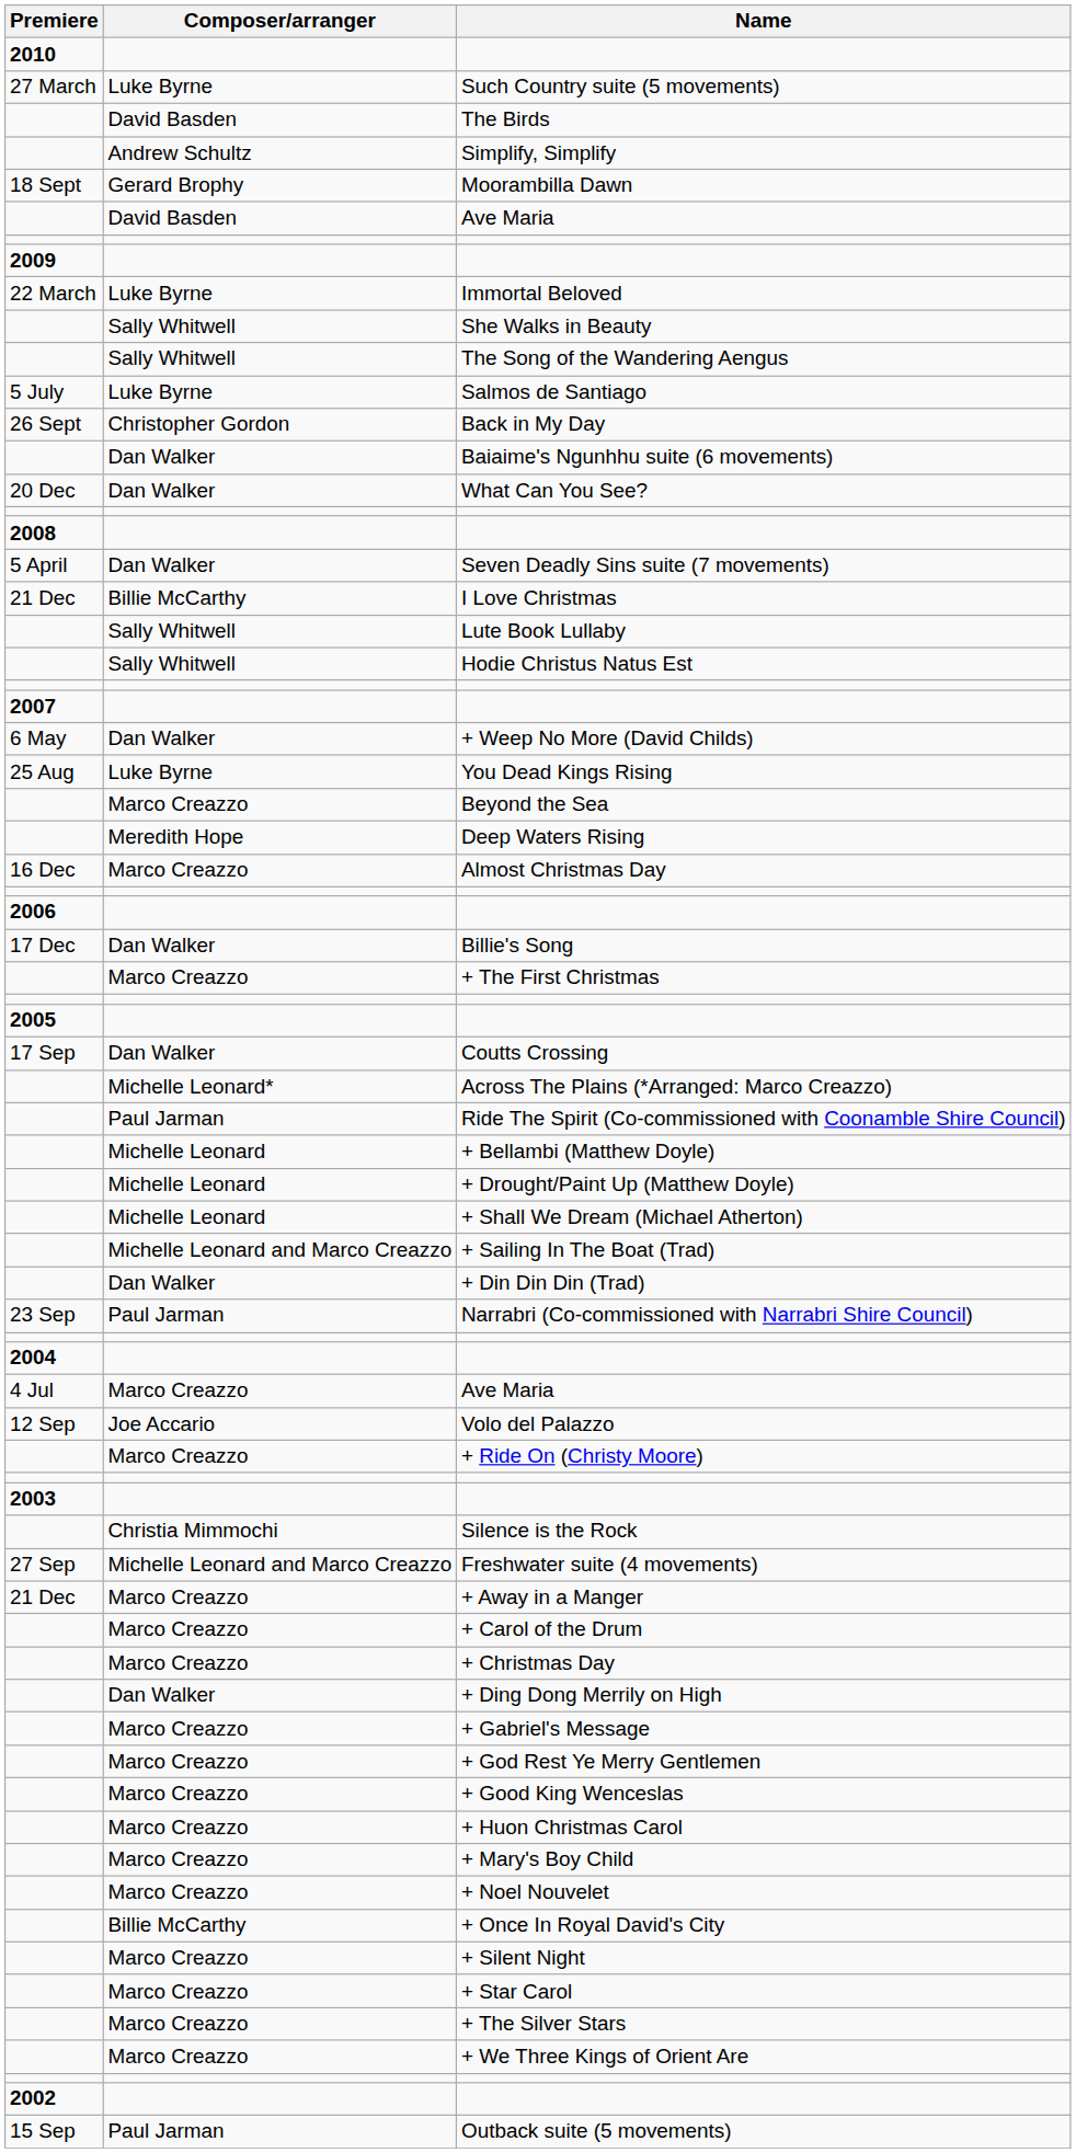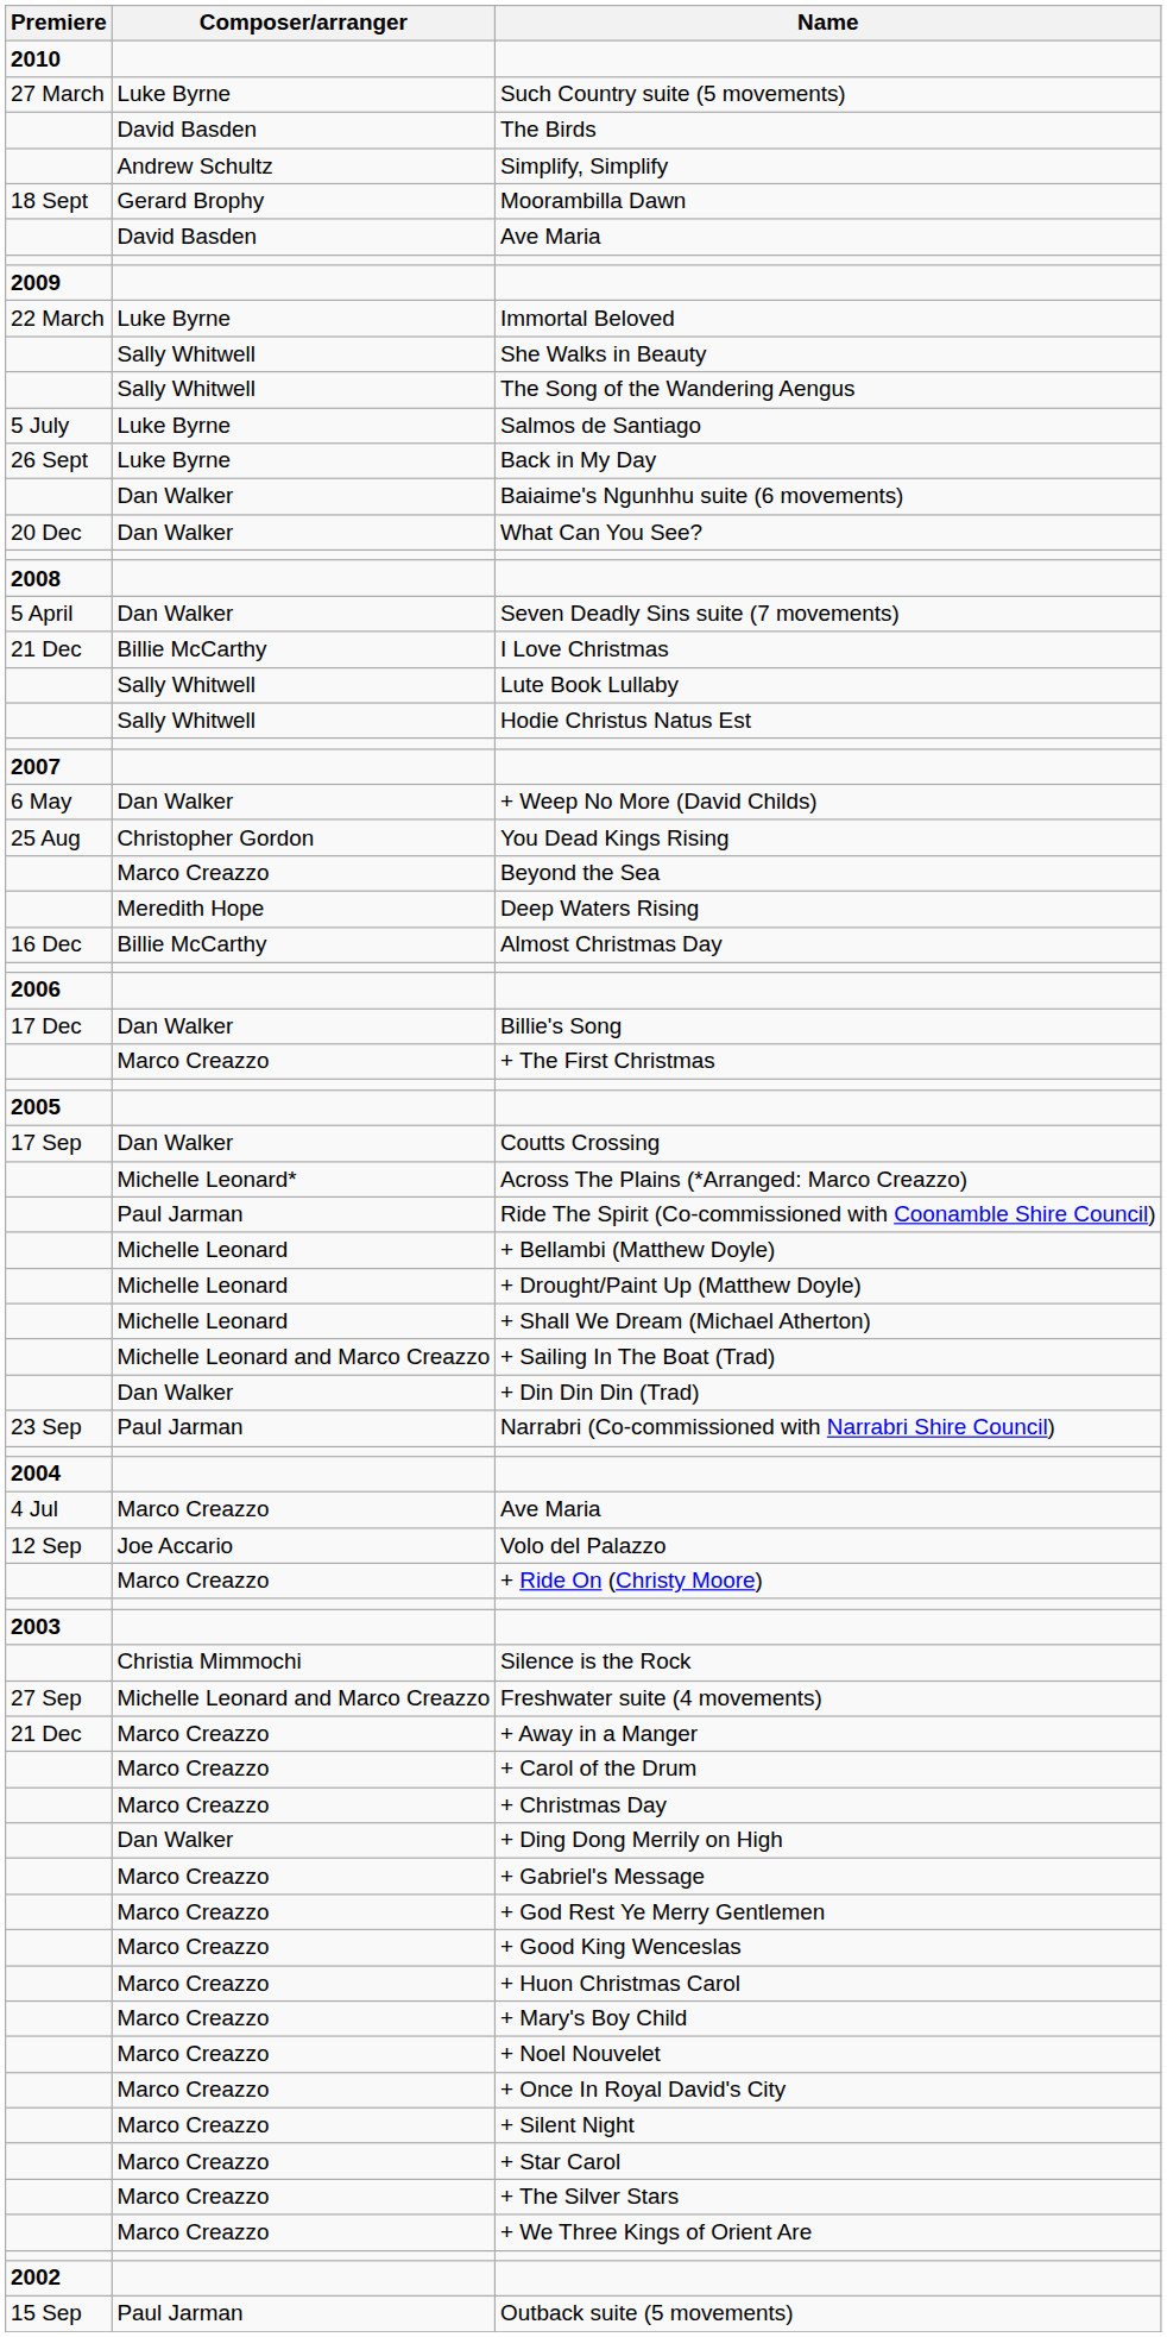Back in My Day | Composer/arranger: Christopher Gordon -> Luke Byrne
You Dead Kings Rising | Composer/arranger: Luke Byrne -> Christopher Gordon
Almost Christmas Day | Composer/arranger: Marco Creazzo -> Billie McCarthy
+ Once In Royal David's City | Composer/arranger: Billie McCarthy -> Marco Creazzo
